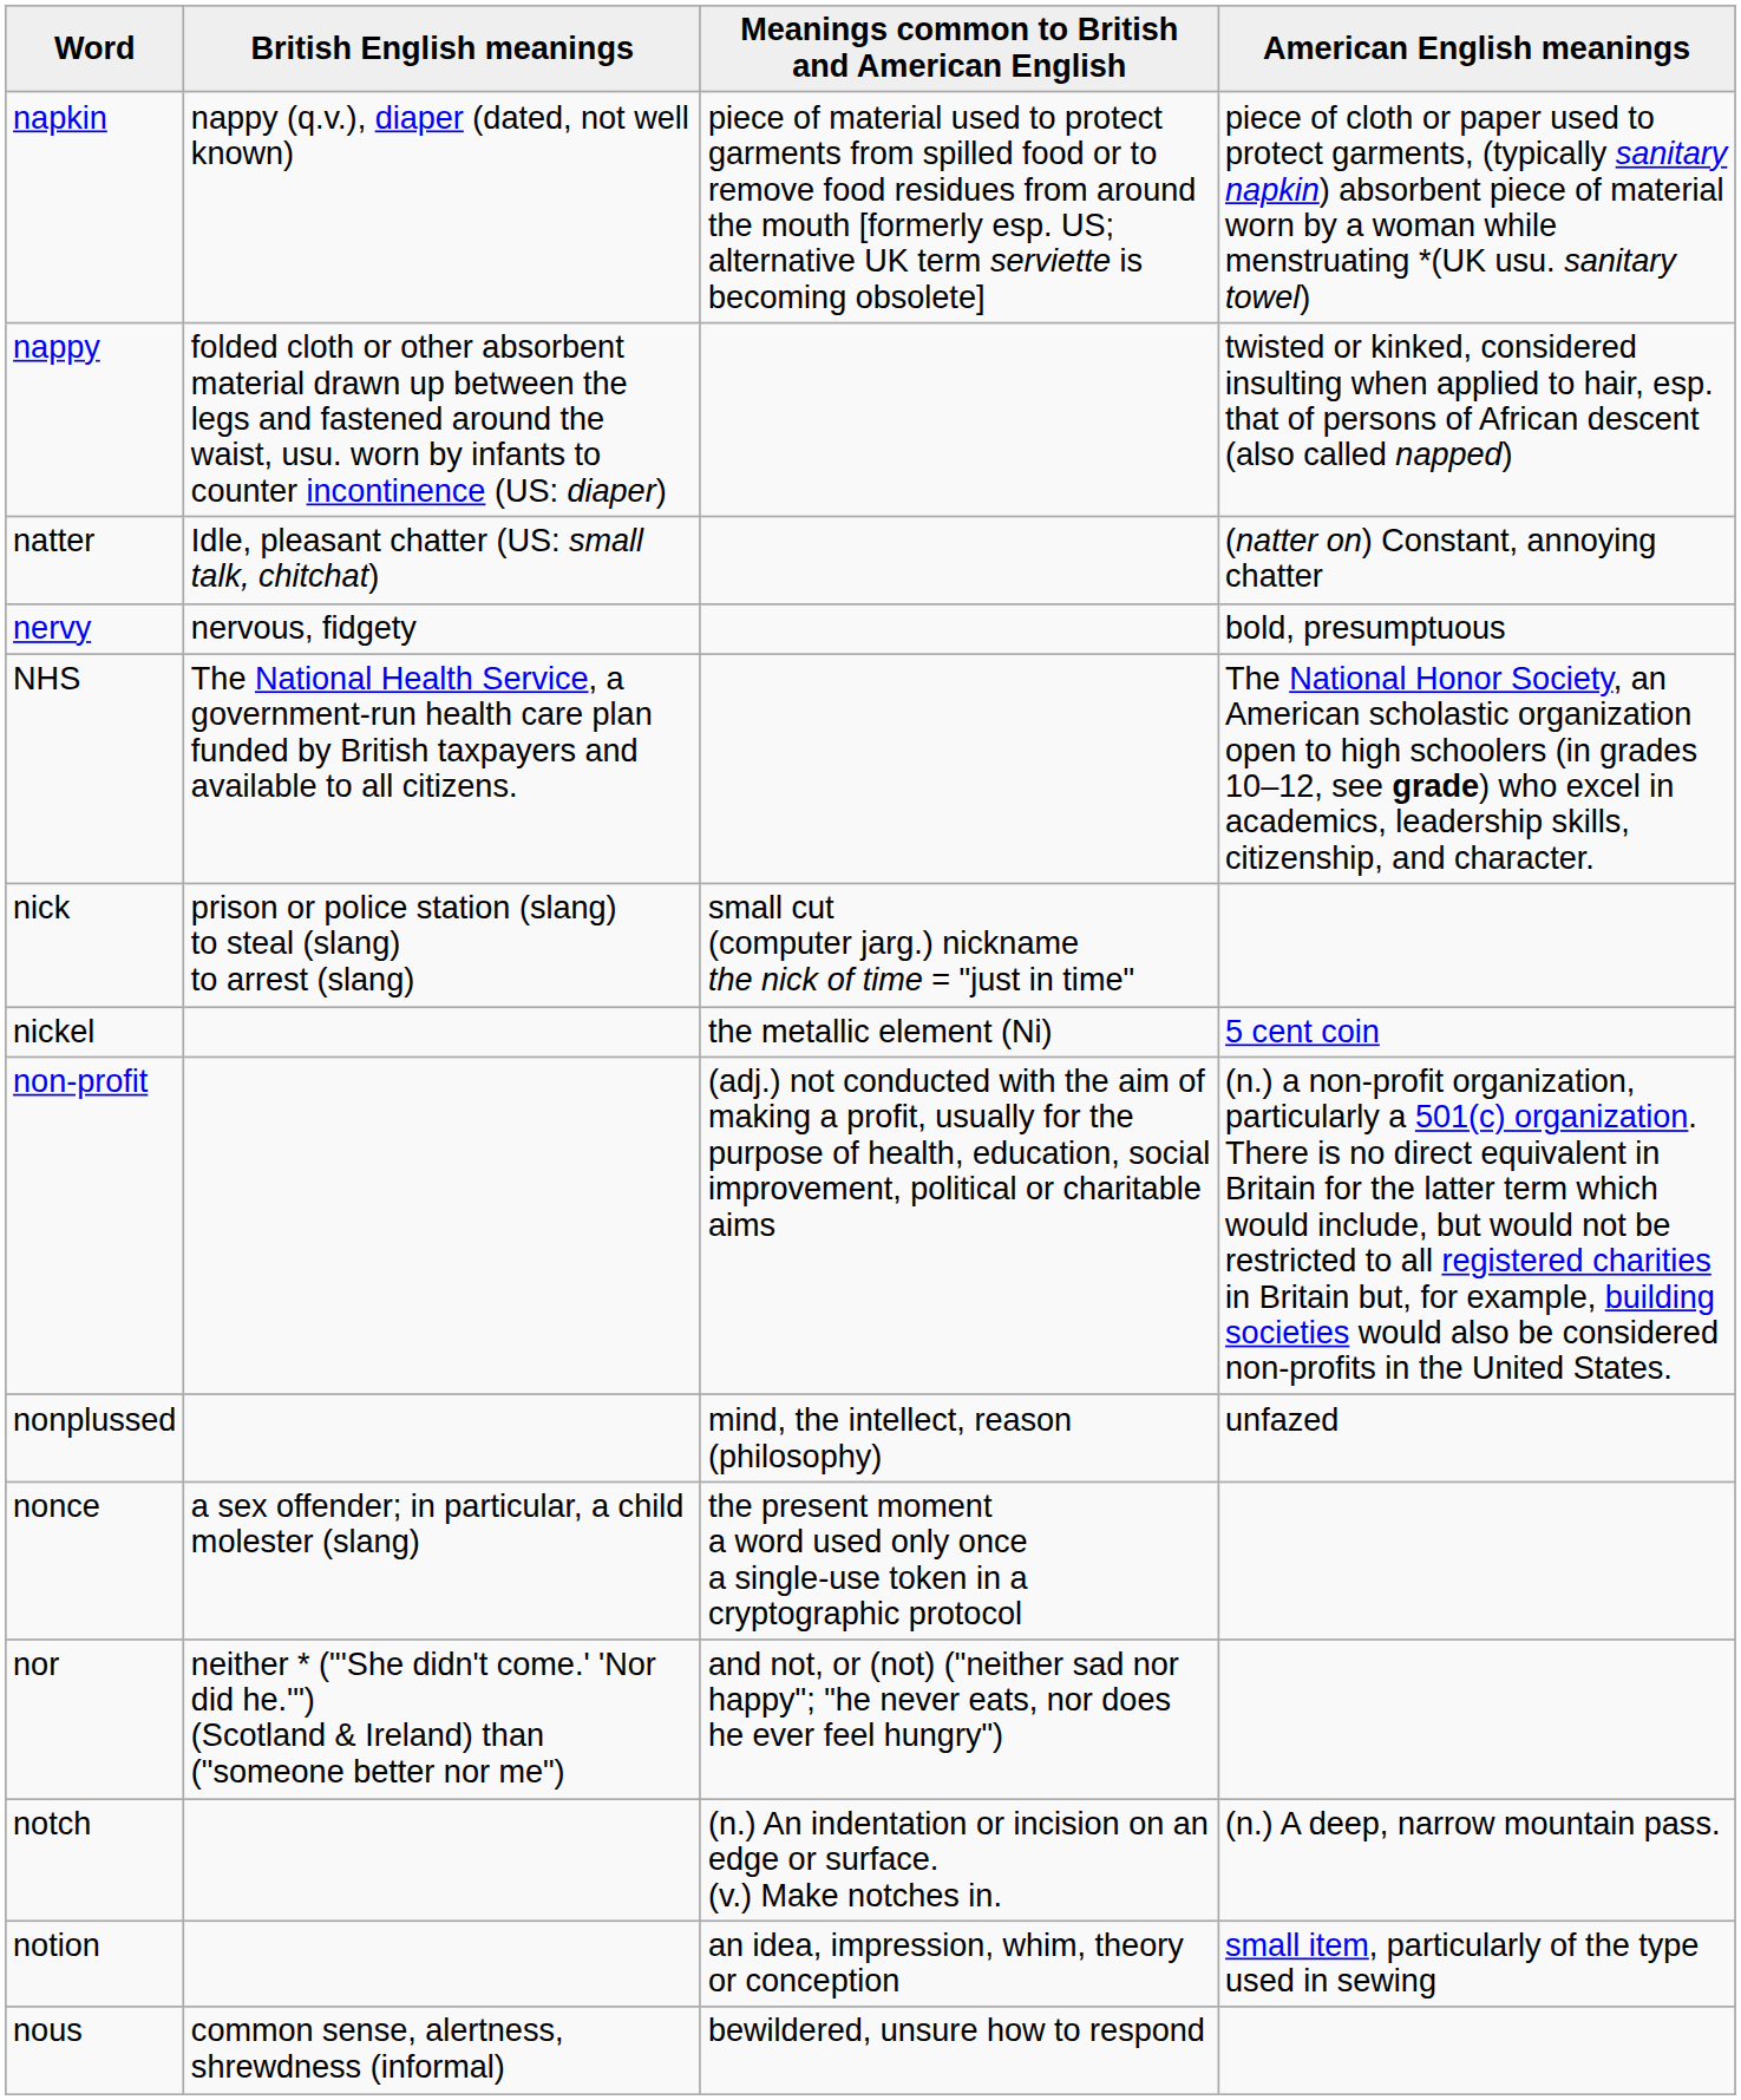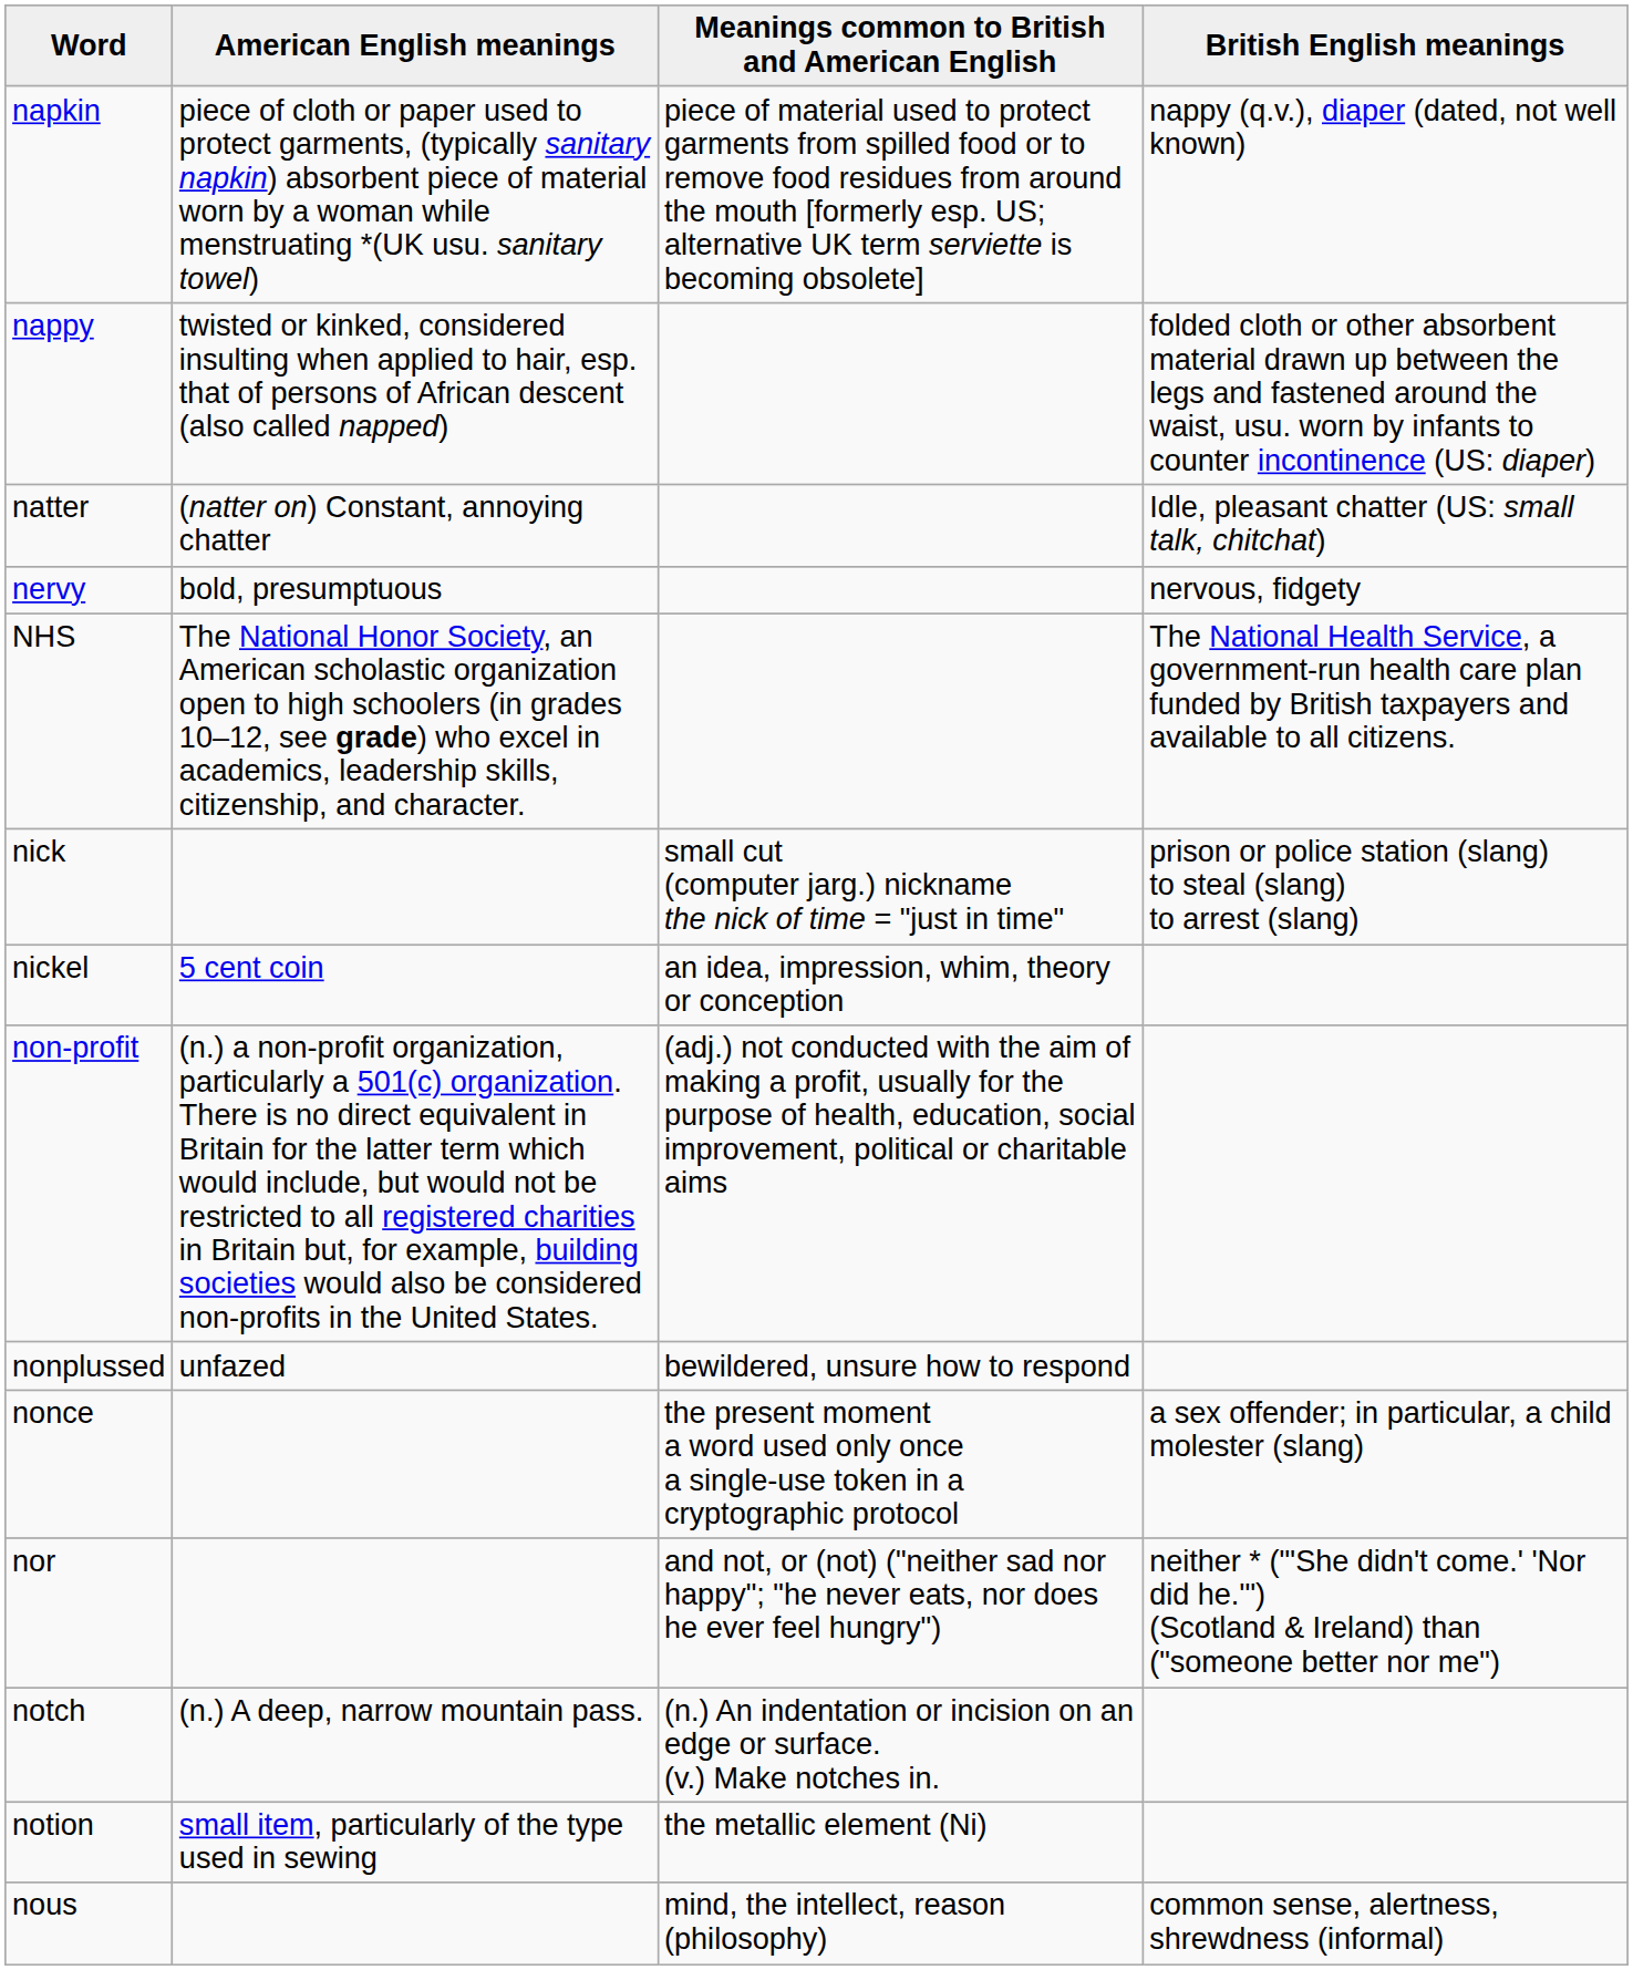columns swapped: British English meanings <-> American English meanings
nickel | Meanings common to British and American English: the metallic element (Ni) -> an idea, impression, whim, theory or conception
nonplussed | Meanings common to British and American English: mind, the intellect, reason (philosophy) -> bewildered, unsure how to respond
notion | Meanings common to British and American English: an idea, impression, whim, theory or conception -> the metallic element (Ni)
nous | Meanings common to British and American English: bewildered, unsure how to respond -> mind, the intellect, reason (philosophy)
